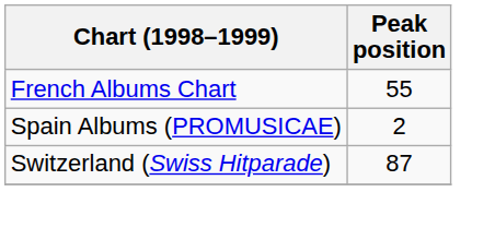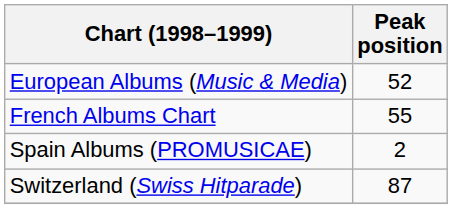+ row: European Albums (Music & Media) | 52
